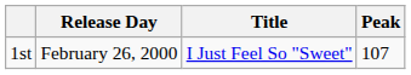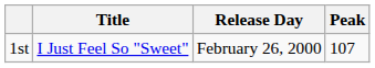columns swapped: Release Day <-> Title
